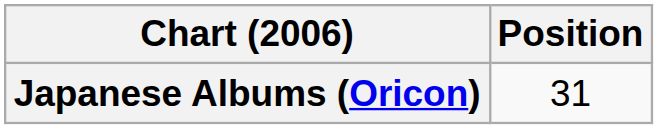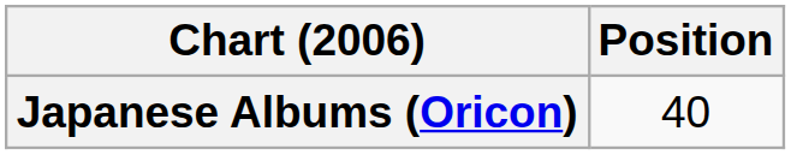Japanese Albums (Oricon) | Position: 31 -> 40
